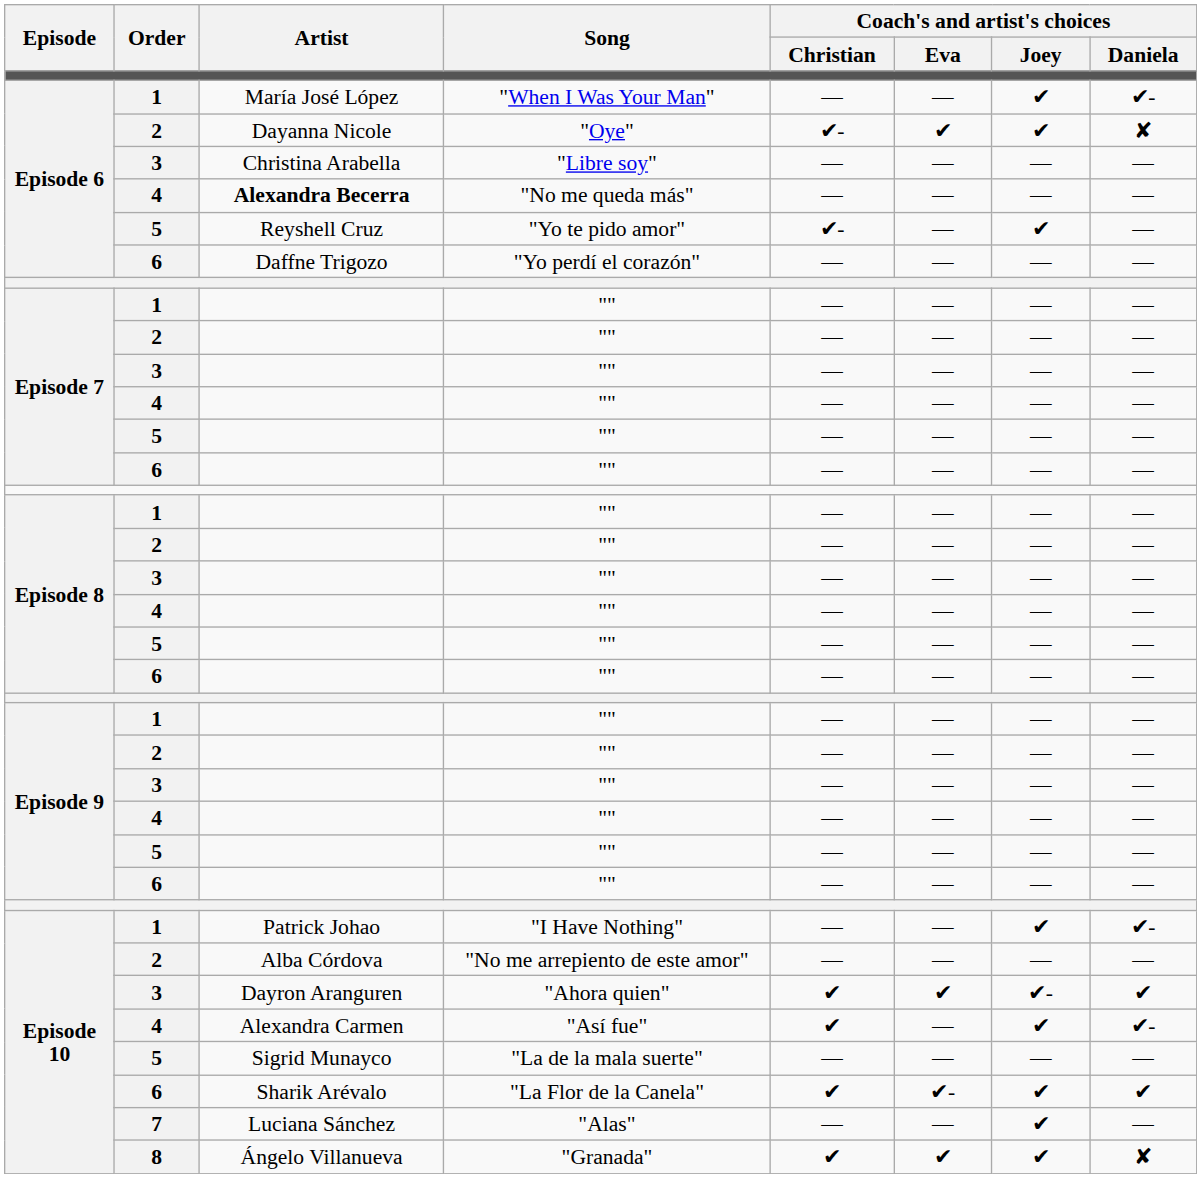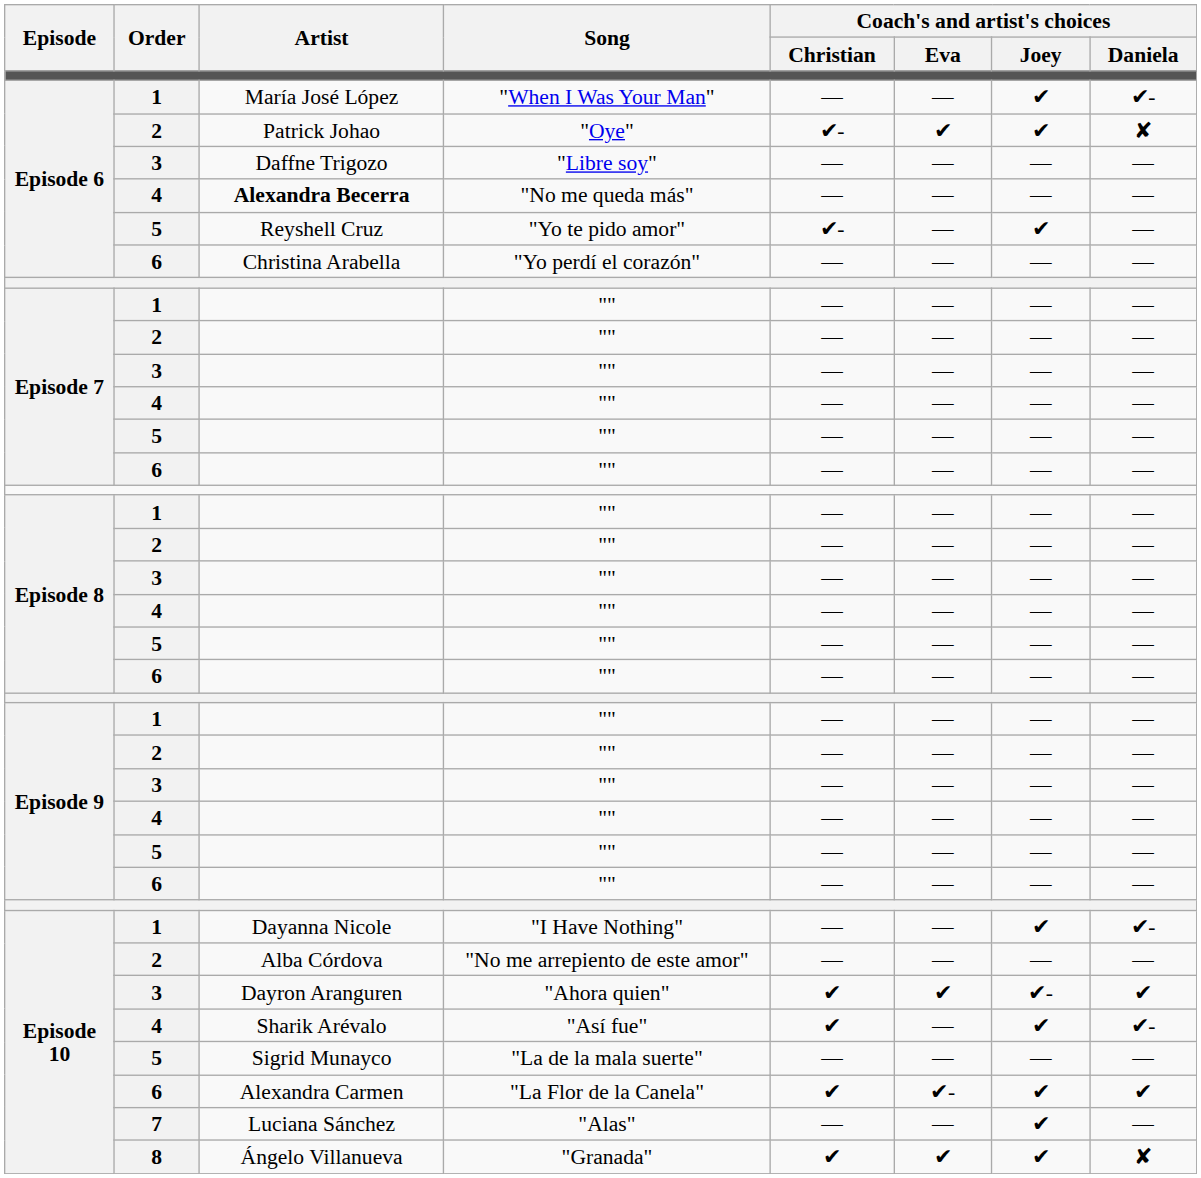"Oye" | Artist: Dayanna Nicole -> Patrick Johao
"Libre soy" | Artist: Christina Arabella -> Daffne Trigozo
"Yo perdí el corazón" | Artist: Daffne Trigozo -> Christina Arabella
"I Have Nothing" | Artist: Patrick Johao -> Dayanna Nicole
"Así fue" | Artist: Alexandra Carmen -> Sharik Arévalo
"La Flor de la Canela" | Artist: Sharik Arévalo -> Alexandra Carmen
